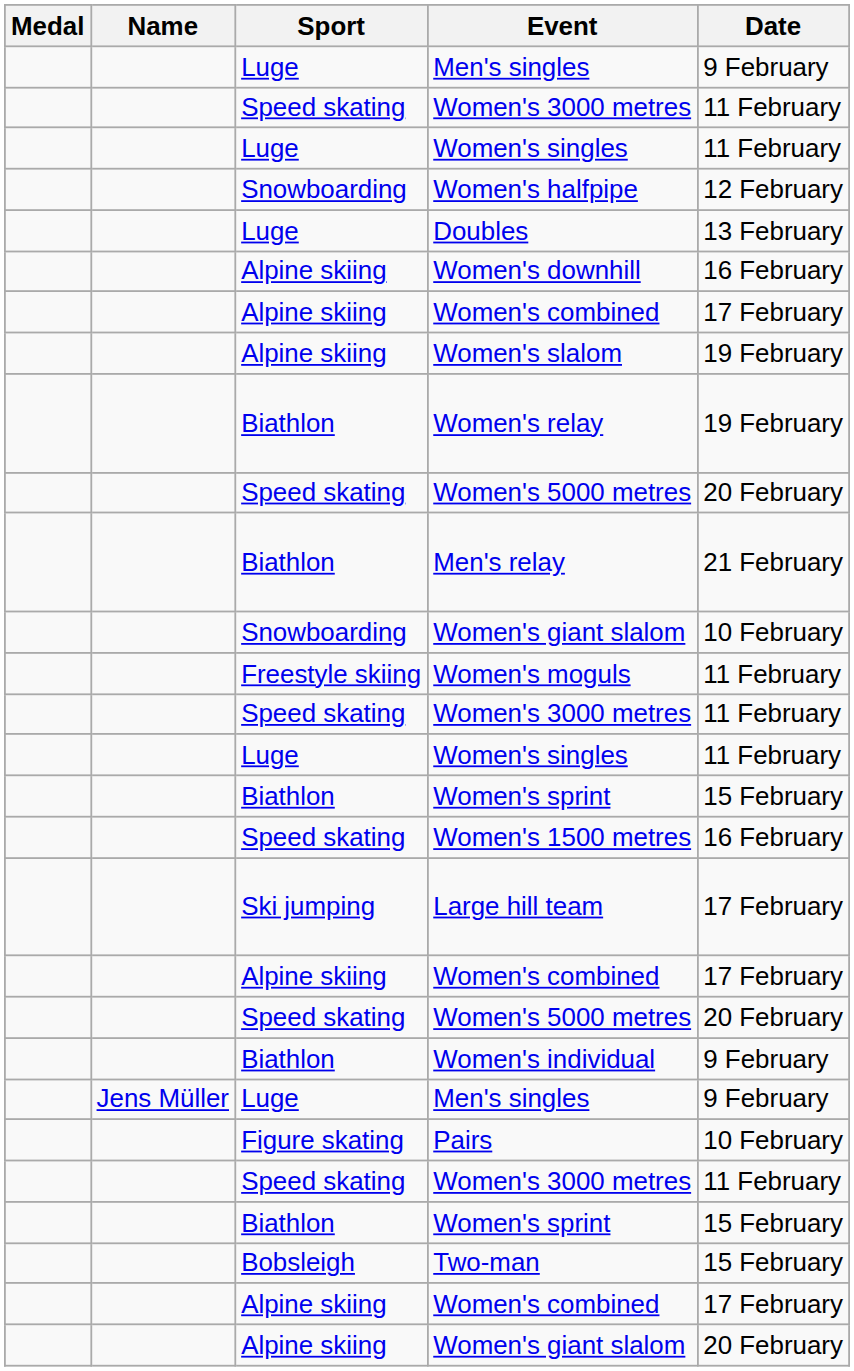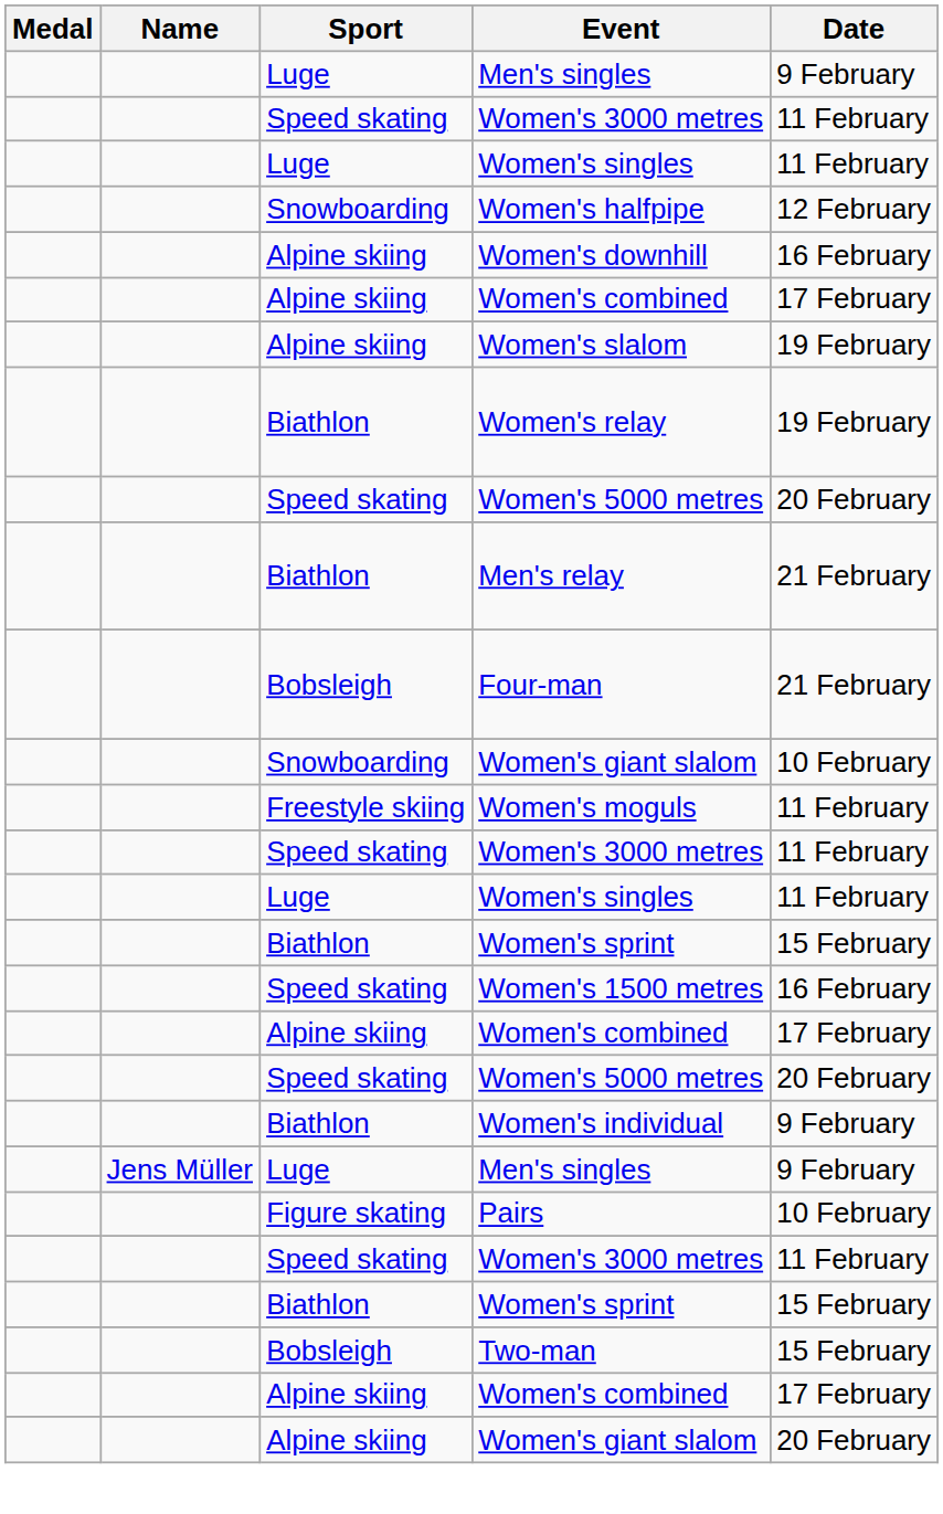- row: Luge | Doubles | 13 February
+ row: Bobsleigh | Four-man | 21 February
- row: Ski jumping | Large hill team | 17 February
